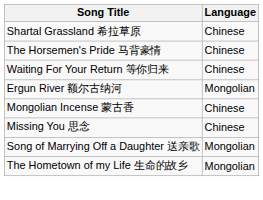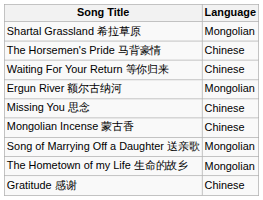Shartal Grassland 希拉草原 | Language: Chinese -> Mongolian
rows swapped: Missing You 思念 <-> Mongolian Incense 蒙古香
+ row: Gratitude 感谢 | Chinese
